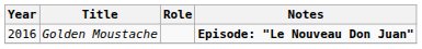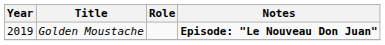Golden Moustache | Year: 2016 -> 2019
